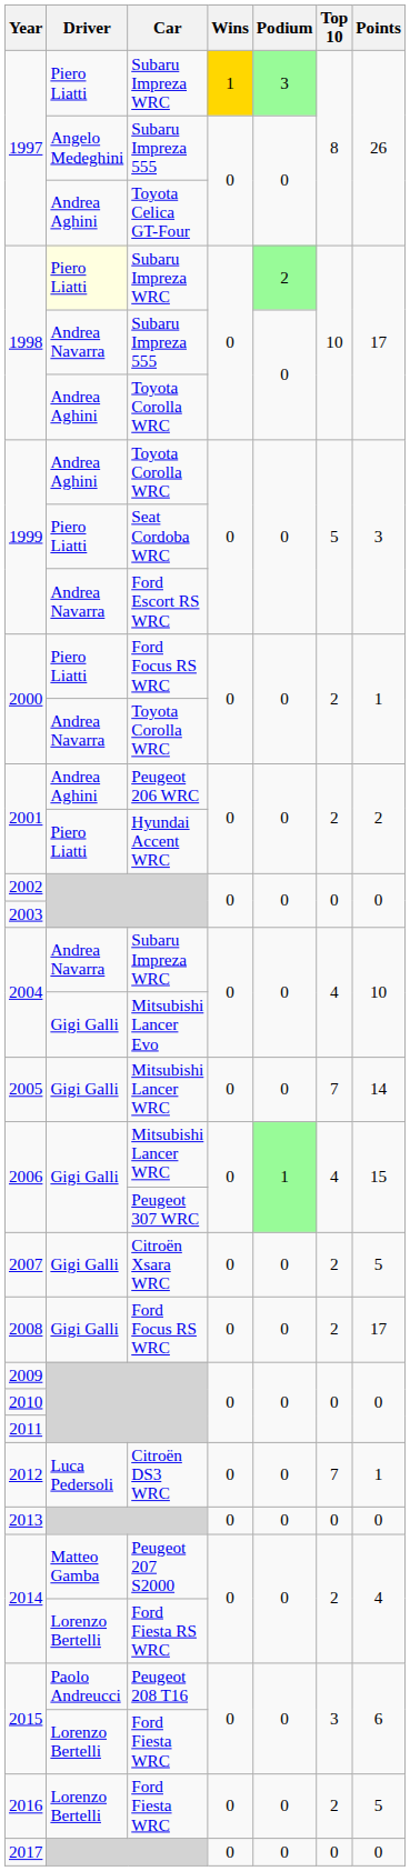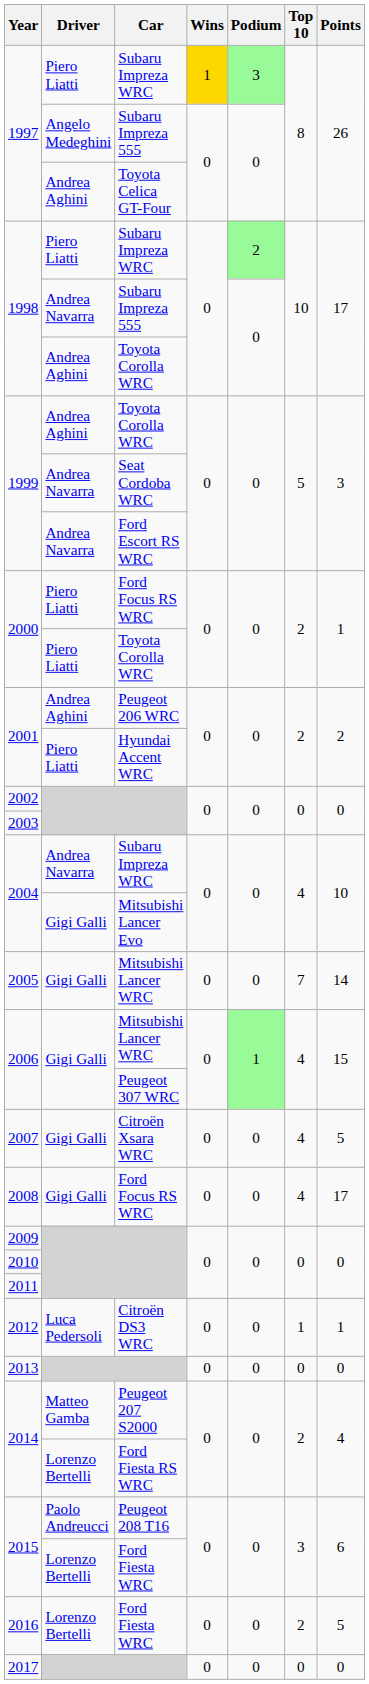1998 / Subaru Impreza WRC | Driver: lightyellow background -> no background
1999 / Seat Cordoba WRC | Driver: Piero Liatti -> Andrea Navarra
2000 / Toyota Corolla WRC | Driver: Andrea Navarra -> Piero Liatti
2007 | Top 10: 2 -> 4
2008 | Top 10: 2 -> 4
2012 | Top 10: 7 -> 1
